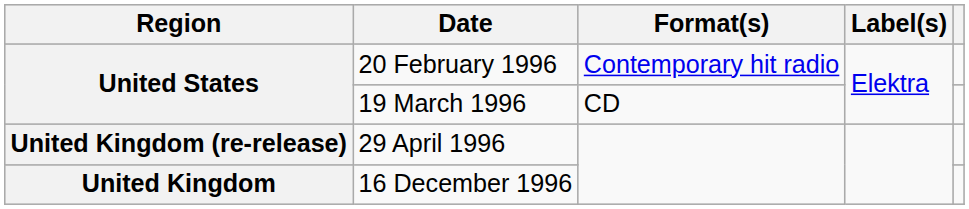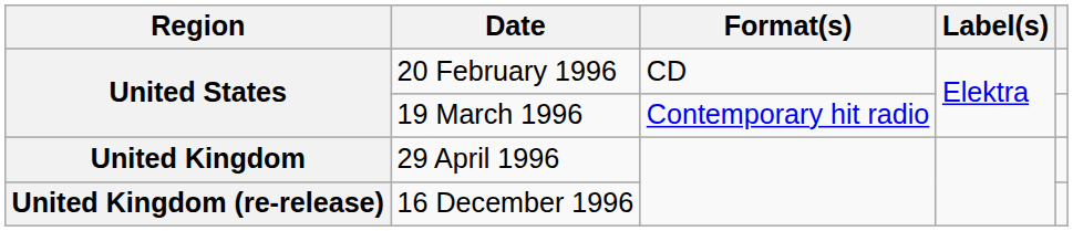20 February 1996 | Format(s): Contemporary hit radio -> CD
19 March 1996 | Format(s): CD -> Contemporary hit radio
29 April 1996 | Region: United Kingdom (re-release) -> United Kingdom
16 December 1996 | Region: United Kingdom -> United Kingdom (re-release)
